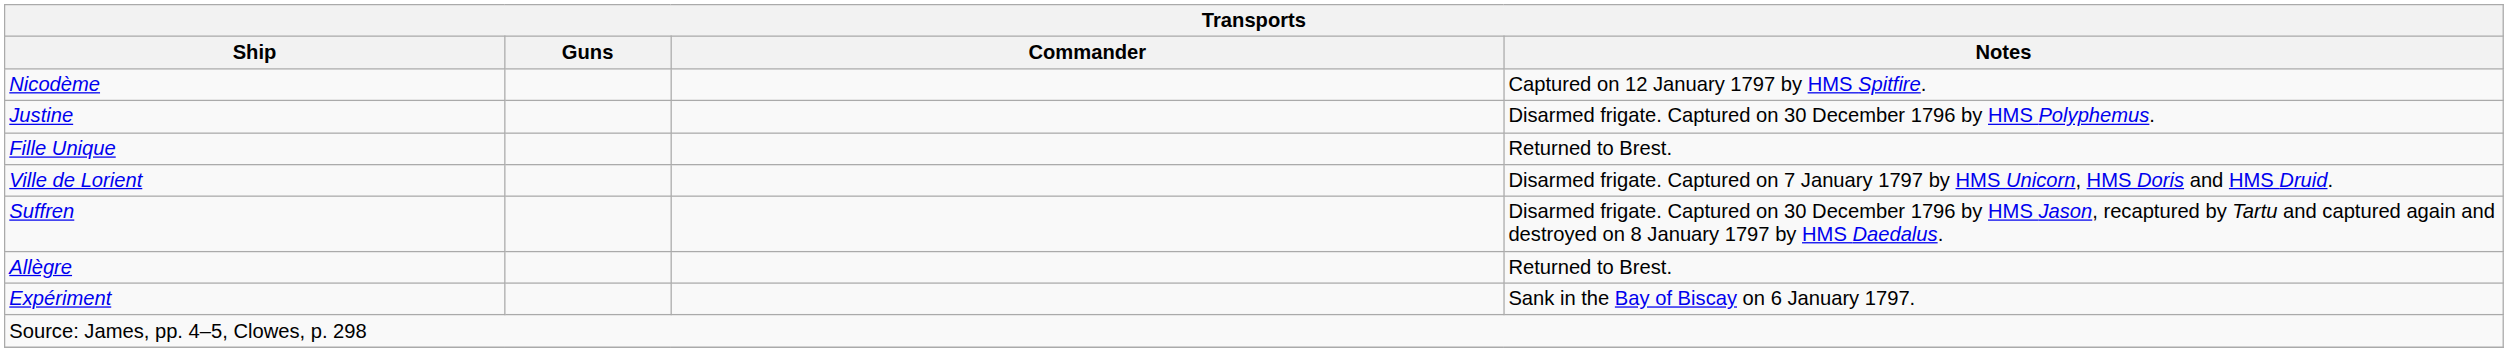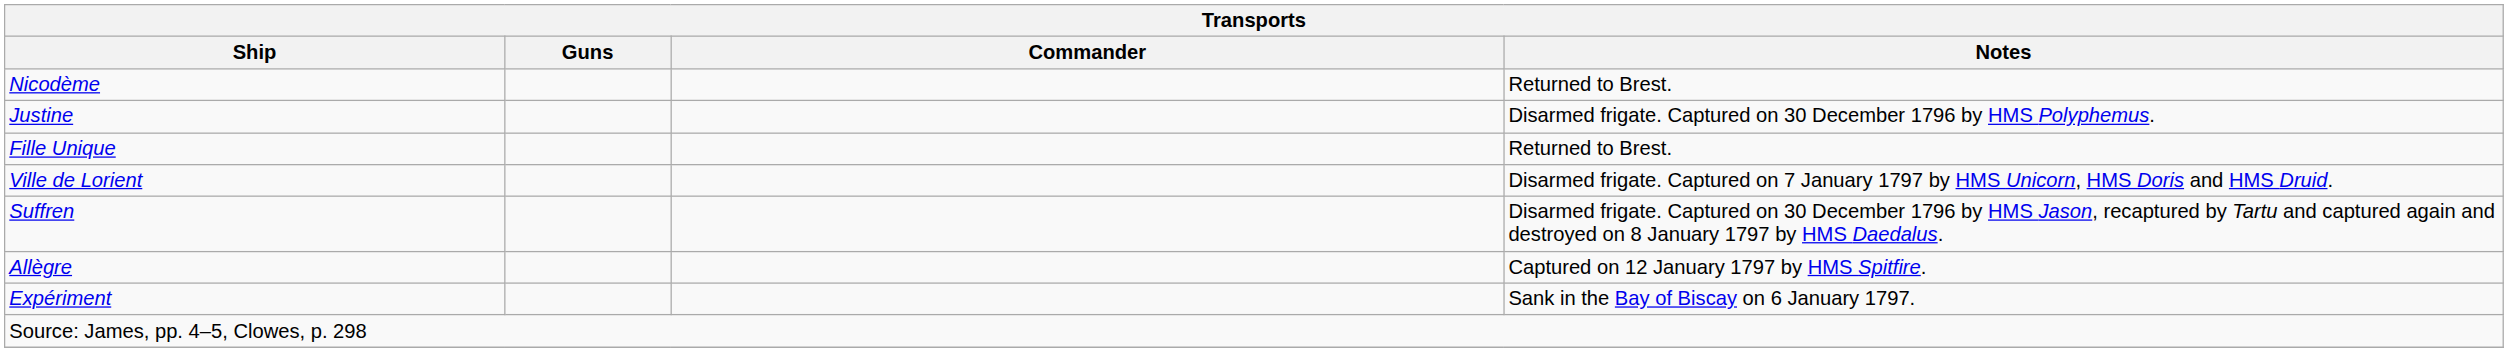Nicodème | Notes: Captured on 12 January 1797 by HMS Spitfire. -> Returned to Brest.
Allègre | Notes: Returned to Brest. -> Captured on 12 January 1797 by HMS Spitfire.
